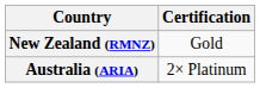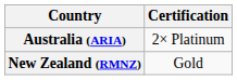rows swapped: Australia (ARIA) <-> New Zealand (RMNZ)
